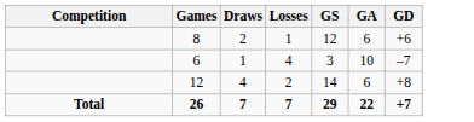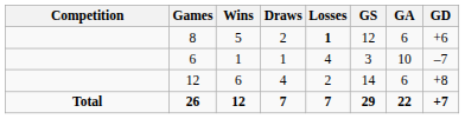+ column: Wins | 5 | 1 | 6 | 12
8 | Losses: normal -> bold
